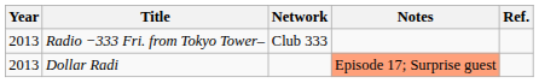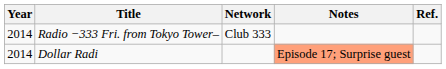Radio −333 Fri. from Tokyo Tower– | Year: 2013 -> 2014
Dollar Radi | Year: 2013 -> 2014
